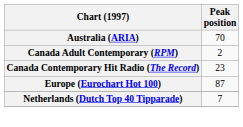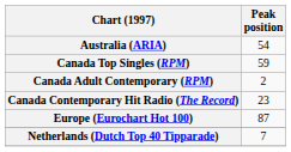Australia (ARIA) | Peak position: 70 -> 54
+ row: Canada Top Singles (RPM) | 59
